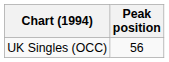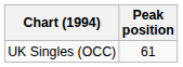UK Singles (OCC) | Peak position: 56 -> 61
